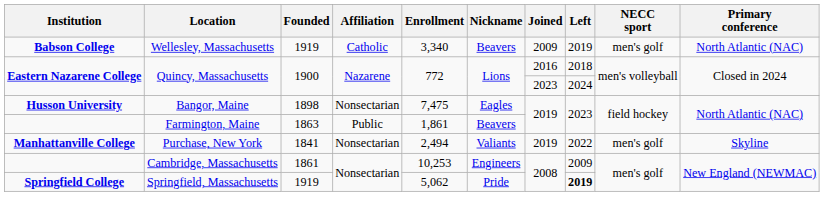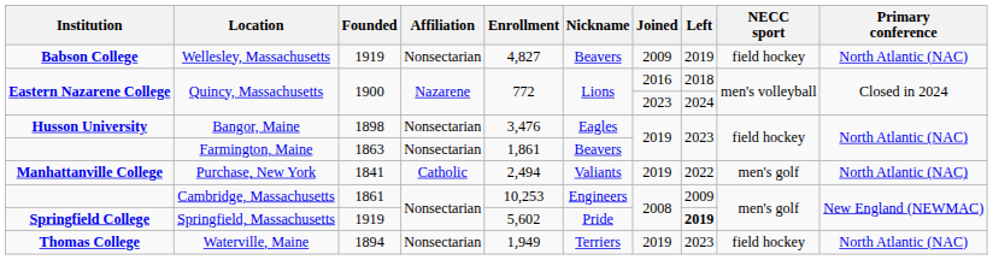Wellesley, Massachusetts | Affiliation: Catholic -> Nonsectarian
Wellesley, Massachusetts | Enrollment: 3,340 -> 4,827
Wellesley, Massachusetts | NECC sport: men's golf -> field hockey
Bangor, Maine | Enrollment: 7,475 -> 3,476
Farmington, Maine | Affiliation: Public -> Nonsectarian
Purchase, New York | Affiliation: Nonsectarian -> Catholic
Purchase, New York | Primary conference: Skyline -> North Atlantic (NAC)
Springfield, Massachusetts | Enrollment: 5,062 -> 5,602
+ row: Thomas College | Waterville, Maine | 1894 | Nonsectarian | 1,949 | Terriers | 2019 | 2023 | field hockey | North Atlantic (NAC)
